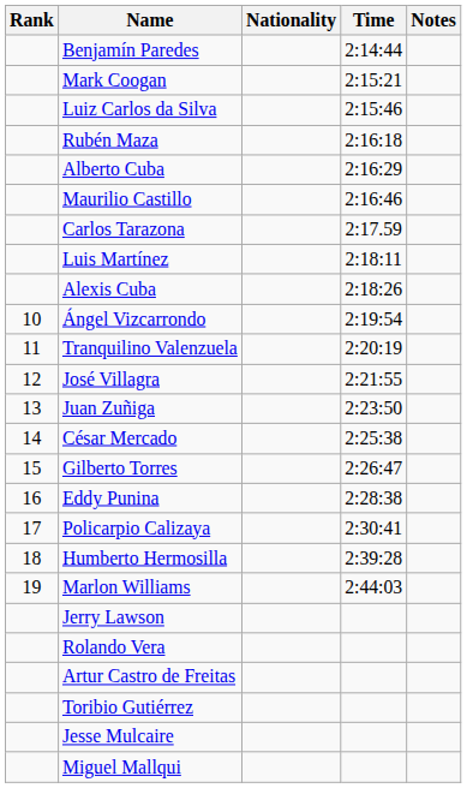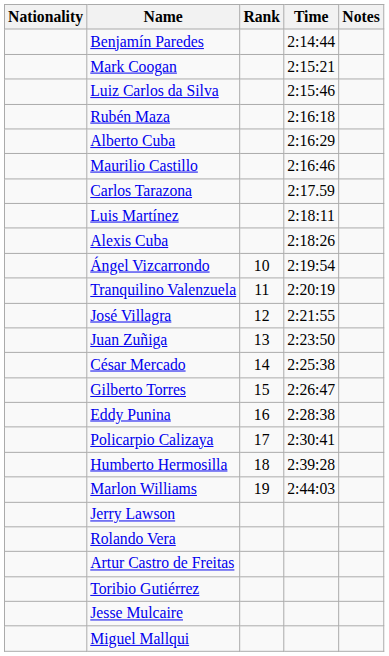columns swapped: Rank <-> Nationality
